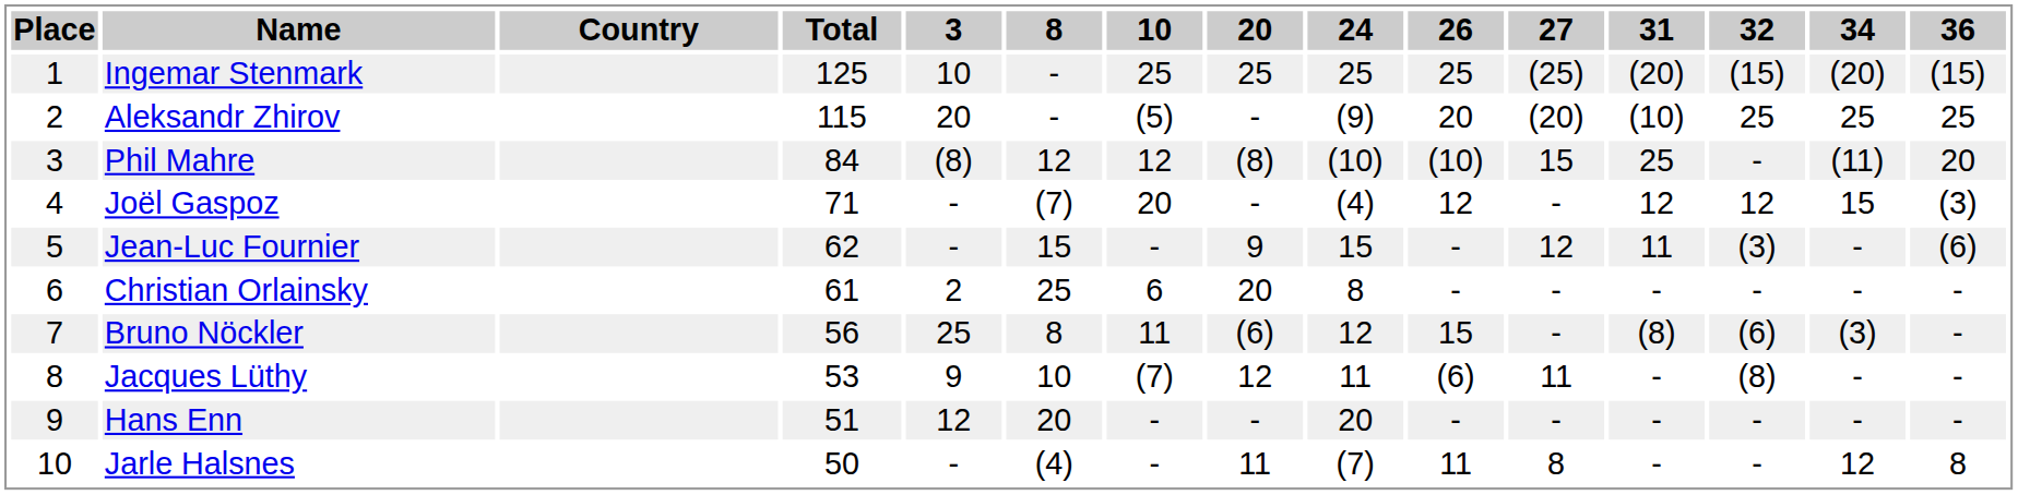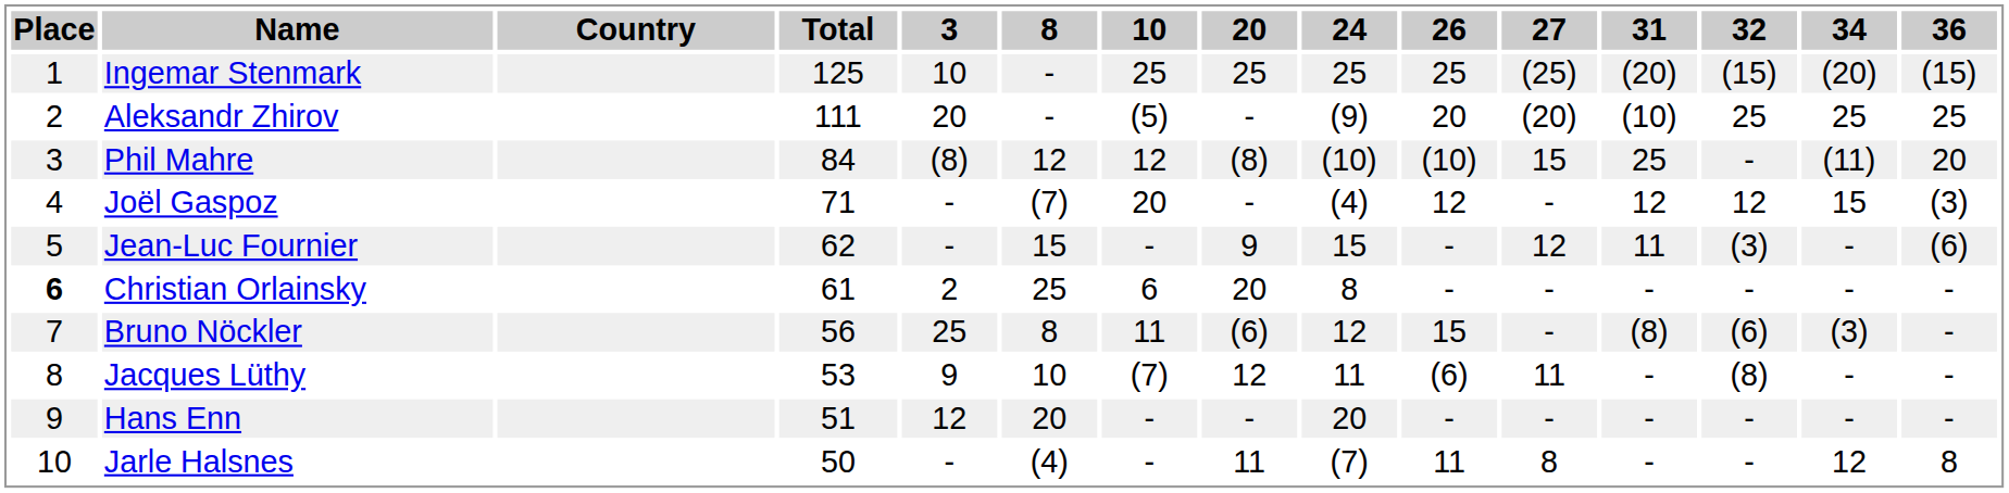Aleksandr Zhirov | Total: 115 -> 111
Christian Orlainsky | Place: normal -> bold
